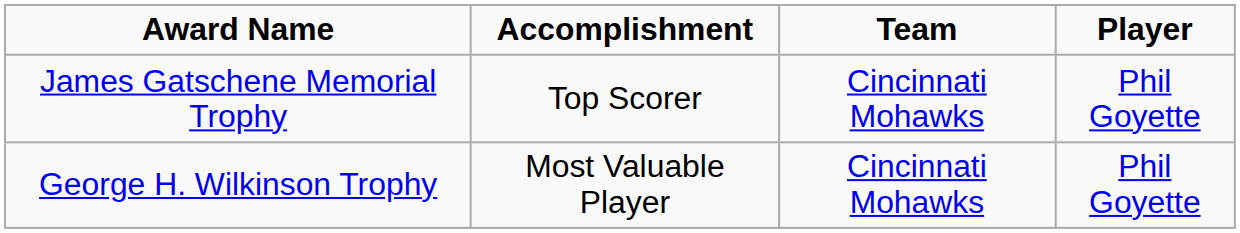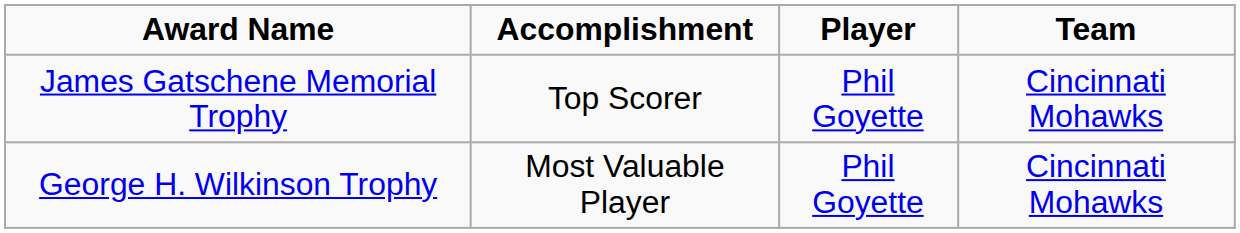columns swapped: Player <-> Team
